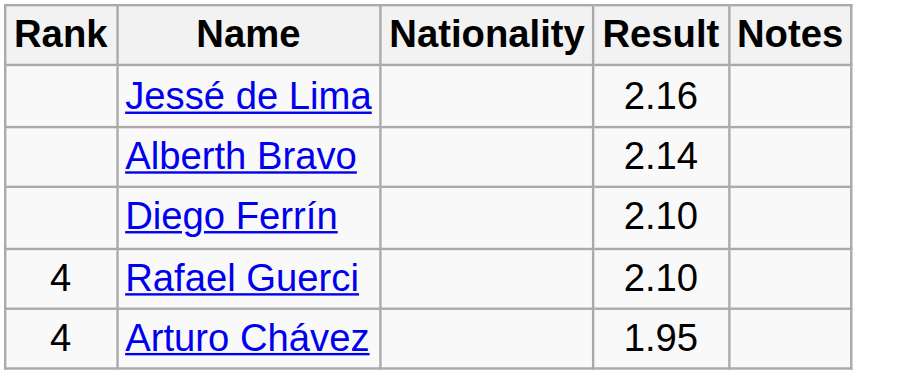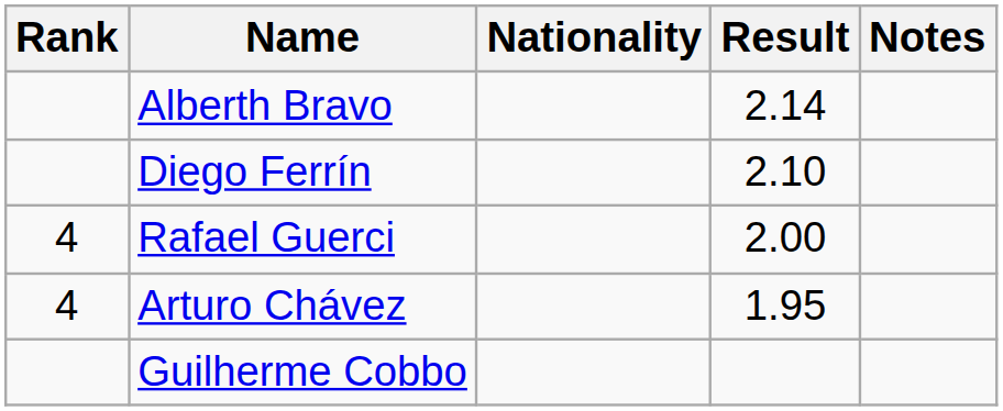- row: Jessé de Lima | 2.16
Rafael Guerci | Result: 2.10 -> 2.00
+ row: Guilherme Cobbo
